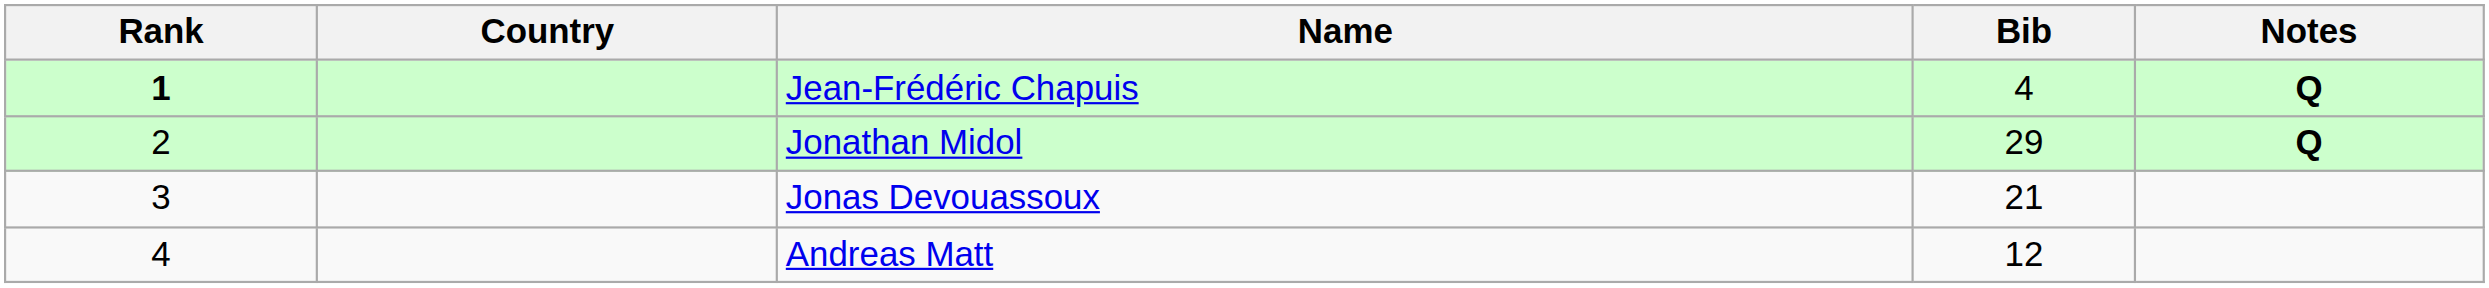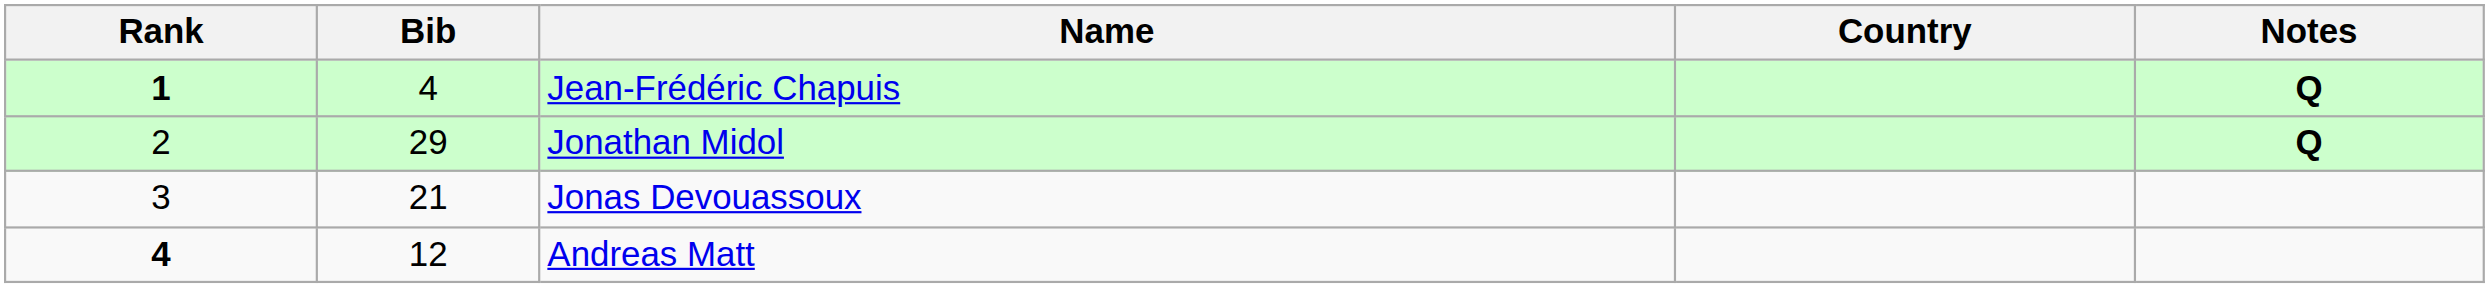columns swapped: Bib <-> Country
Andreas Matt | Rank: normal -> bold
